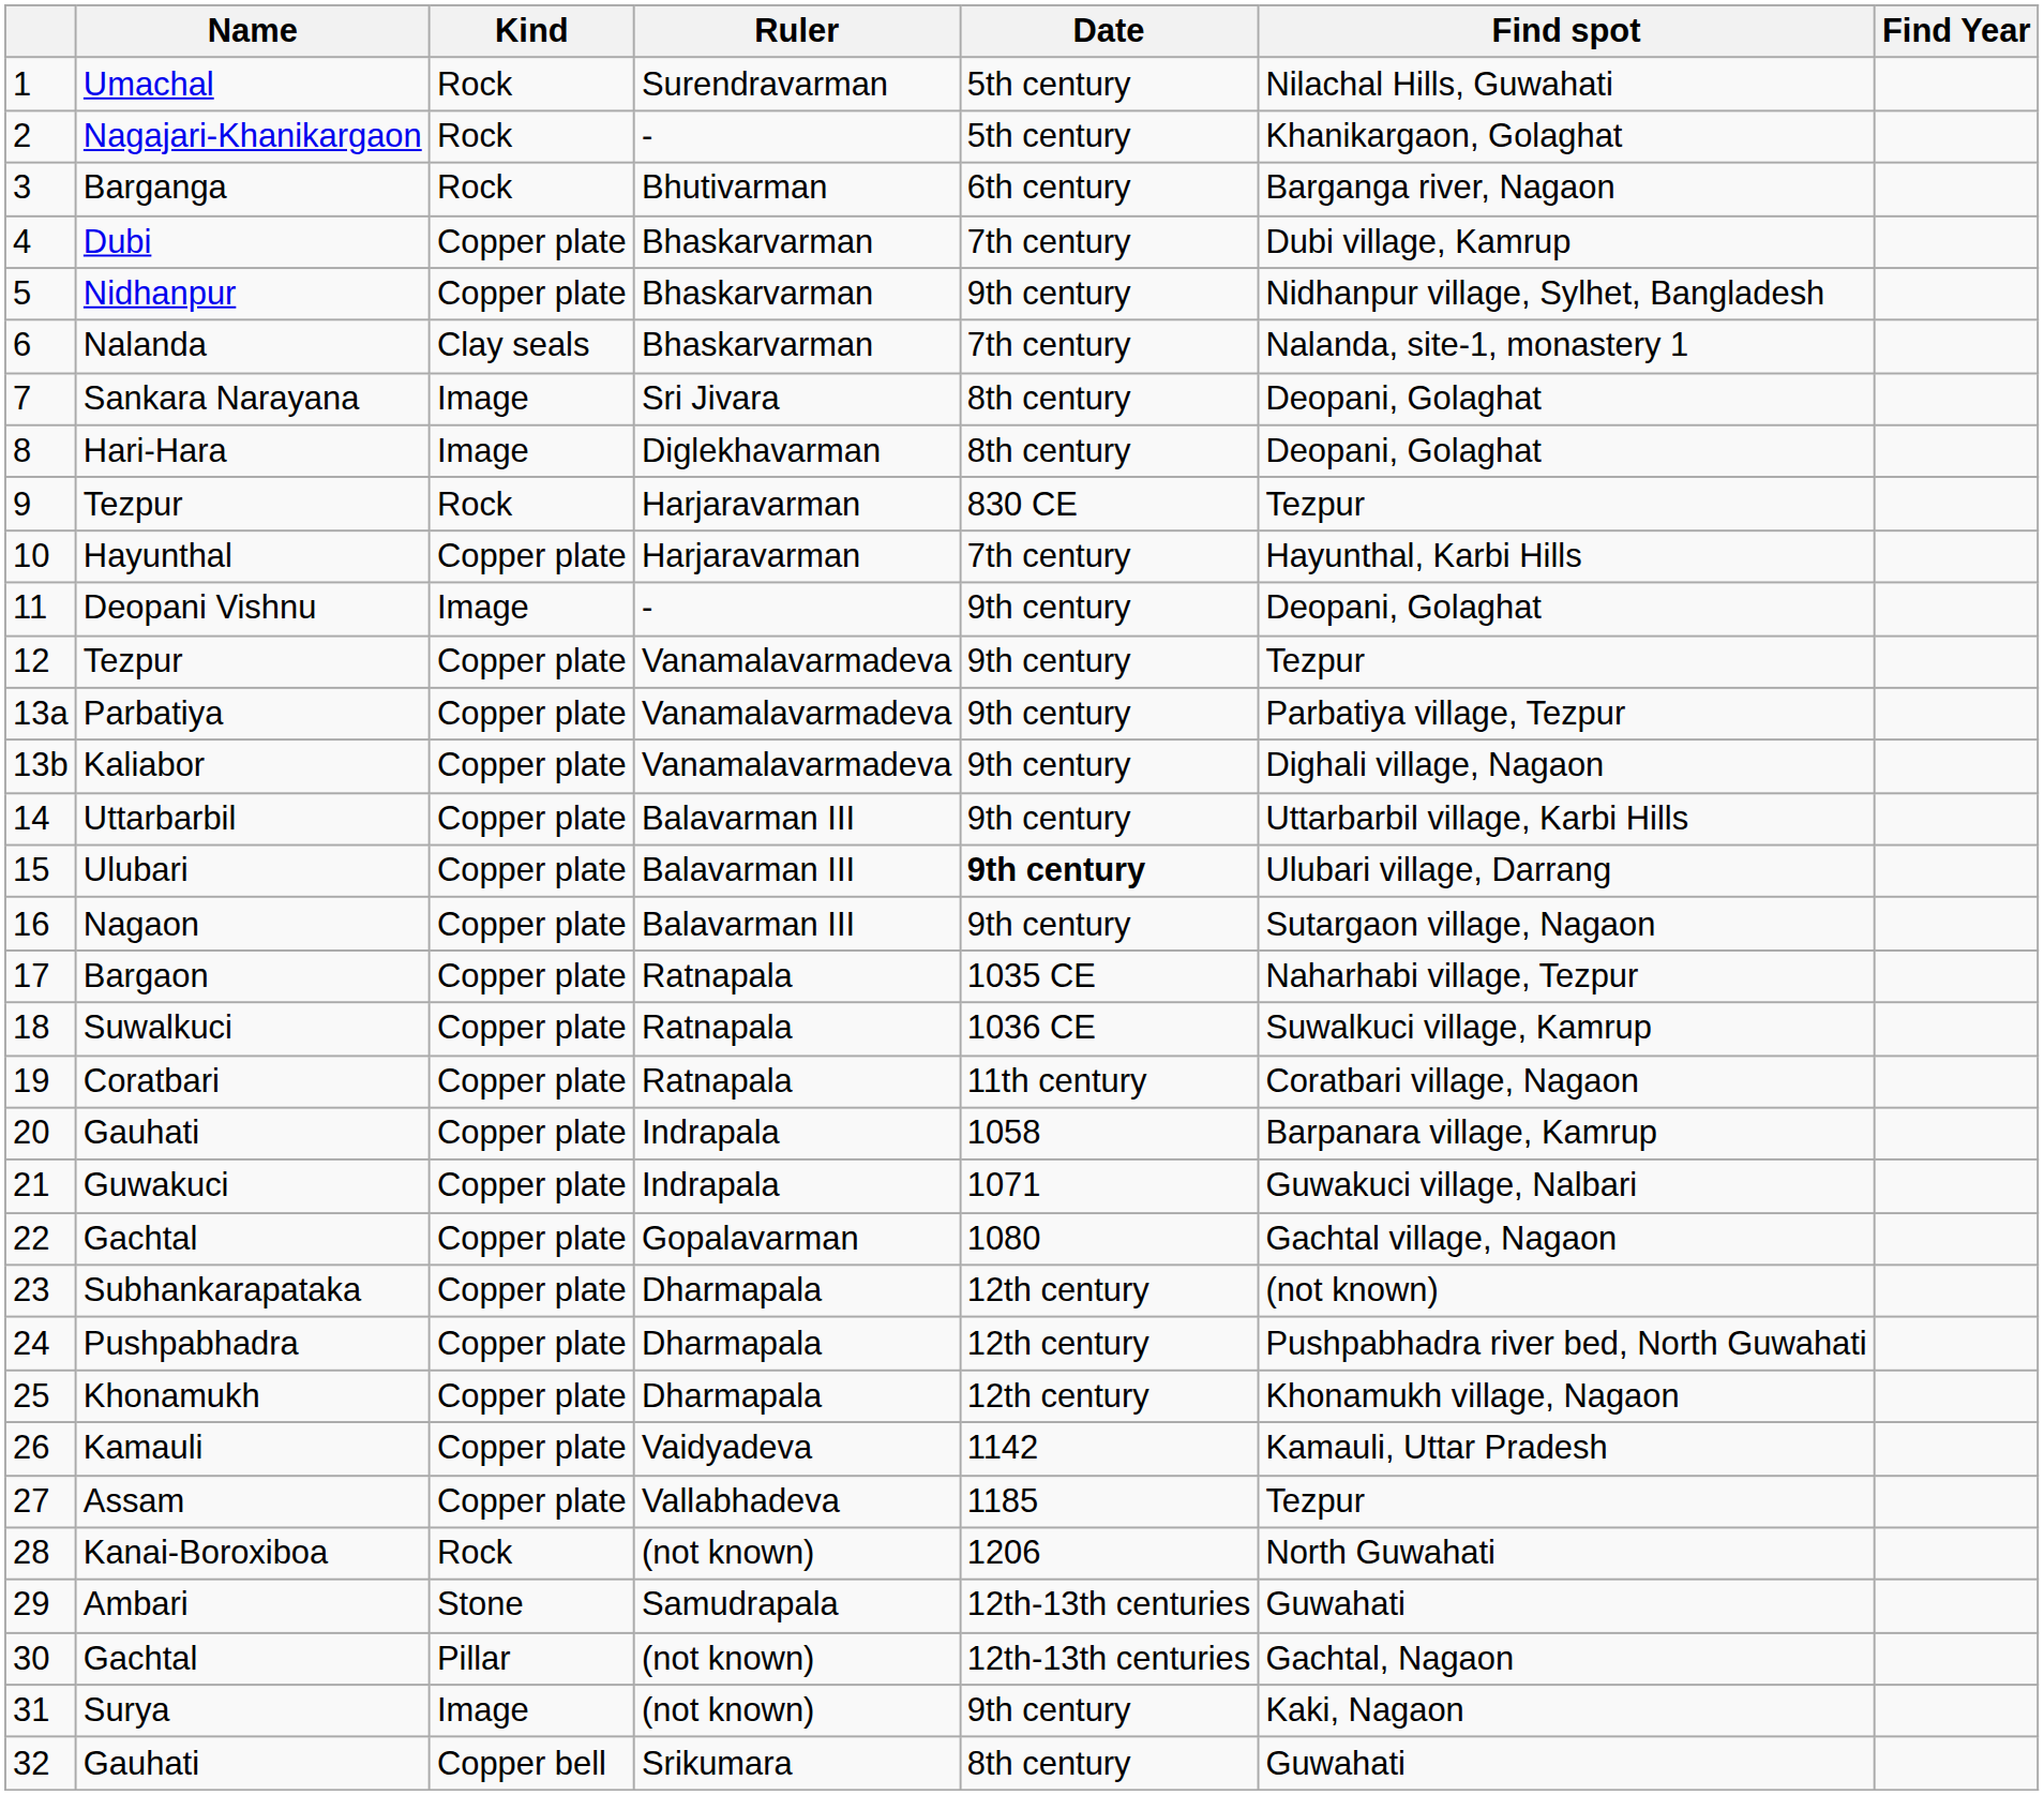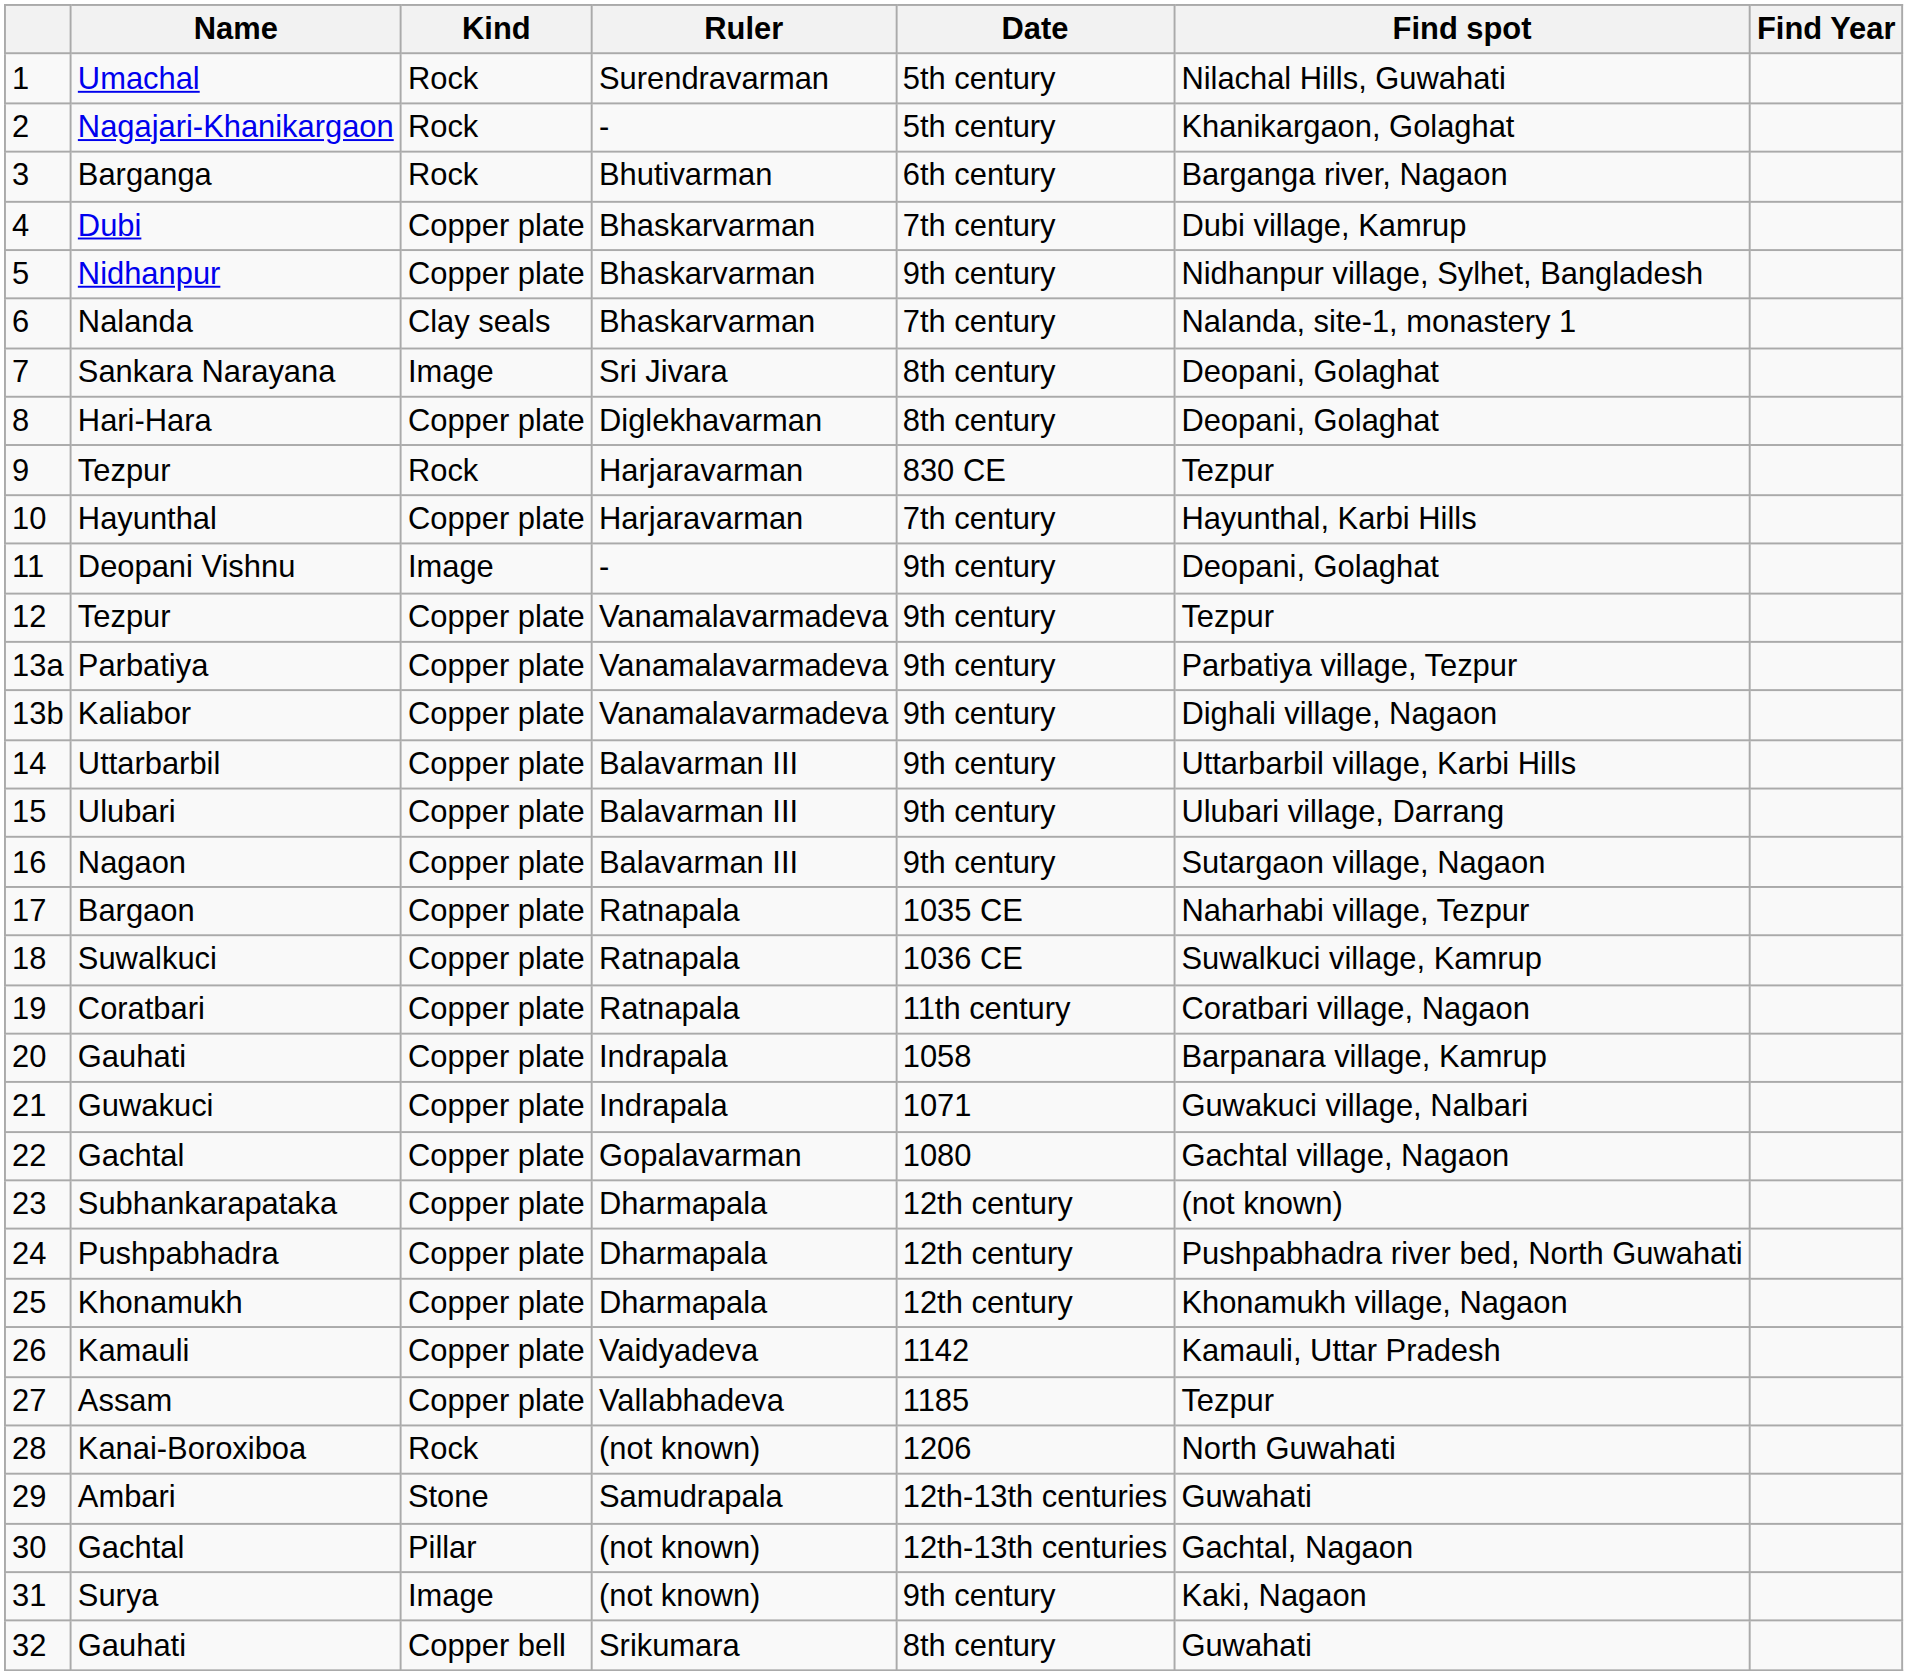Hari-Hara | Kind: Image -> Copper plate
Ulubari | Date: bold -> normal
